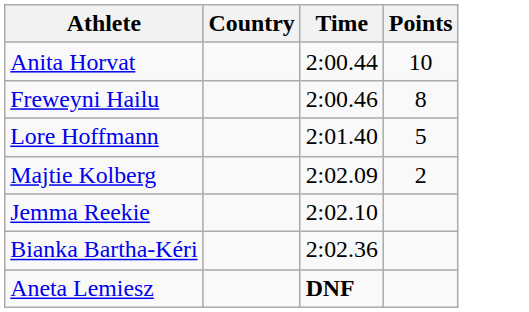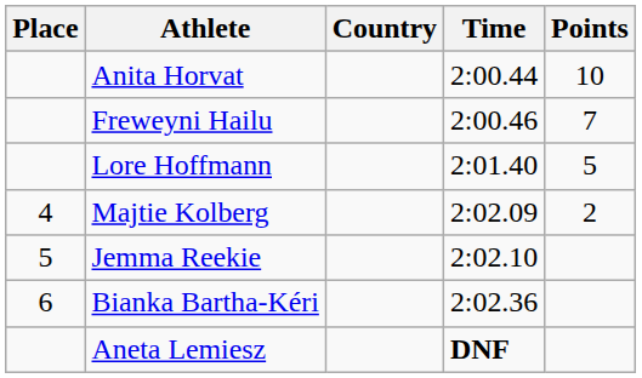+ column: Place | 4 | 5 | 6
Freweyni Hailu | Points: 8 -> 7
